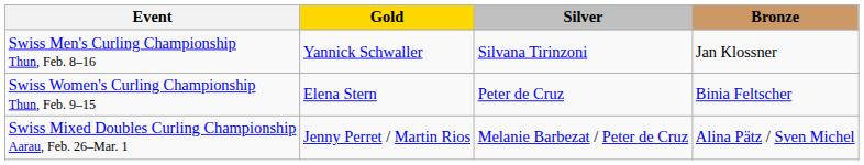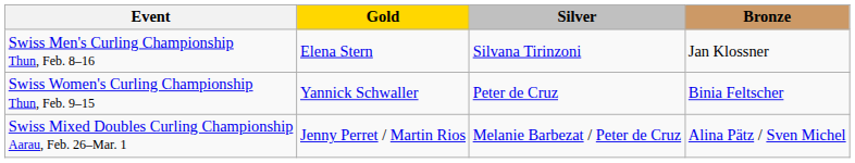Swiss Men's Curling Championship Thun, Feb. 8–16 | Gold: Yannick Schwaller -> Elena Stern
Swiss Women's Curling Championship Thun, Feb. 9–15 | Gold: Elena Stern -> Yannick Schwaller
